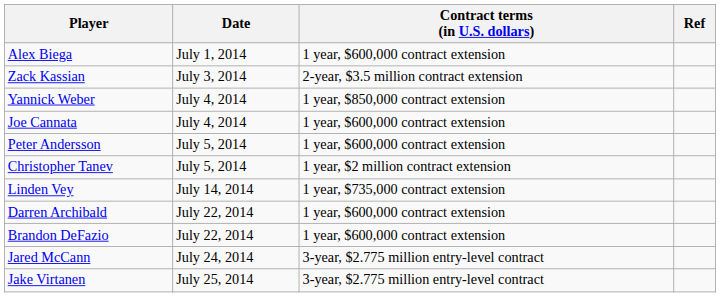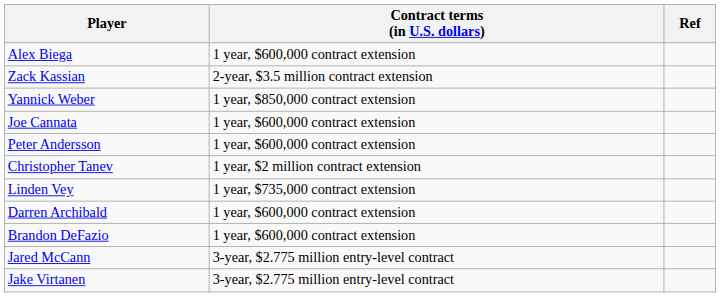- column: Date | July 1, 2014 | July 3, 2014 | July 4, 2014 | July 4, 2014 | July 5, 2014 | July 5, 2014 | July 14, 2014 | July 22, 2014 | July 22, 2014 | July 24, 2014 | July 25, 2014
